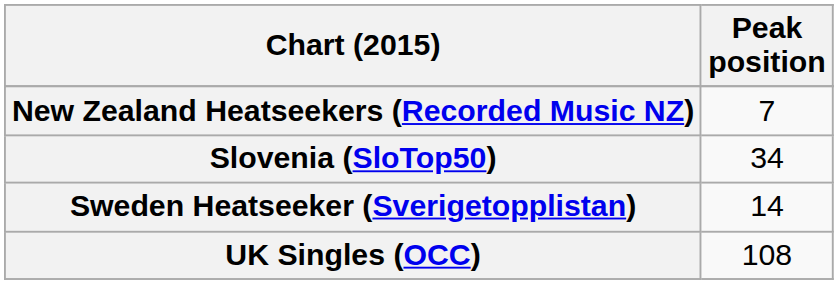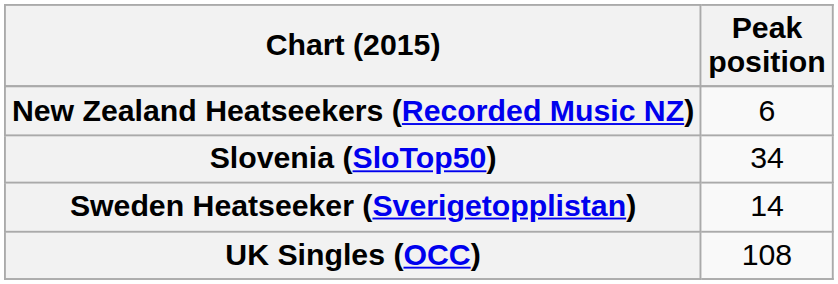New Zealand Heatseekers (Recorded Music NZ) | Peak position: 7 -> 6
